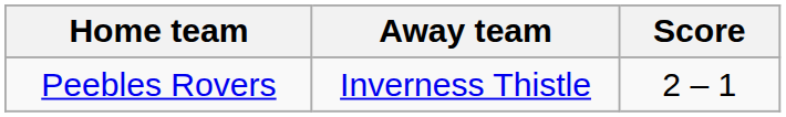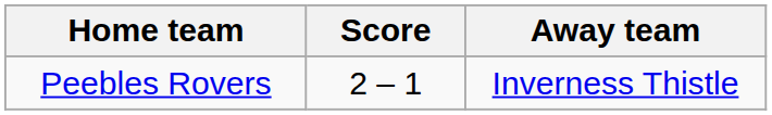columns swapped: Score <-> Away team
